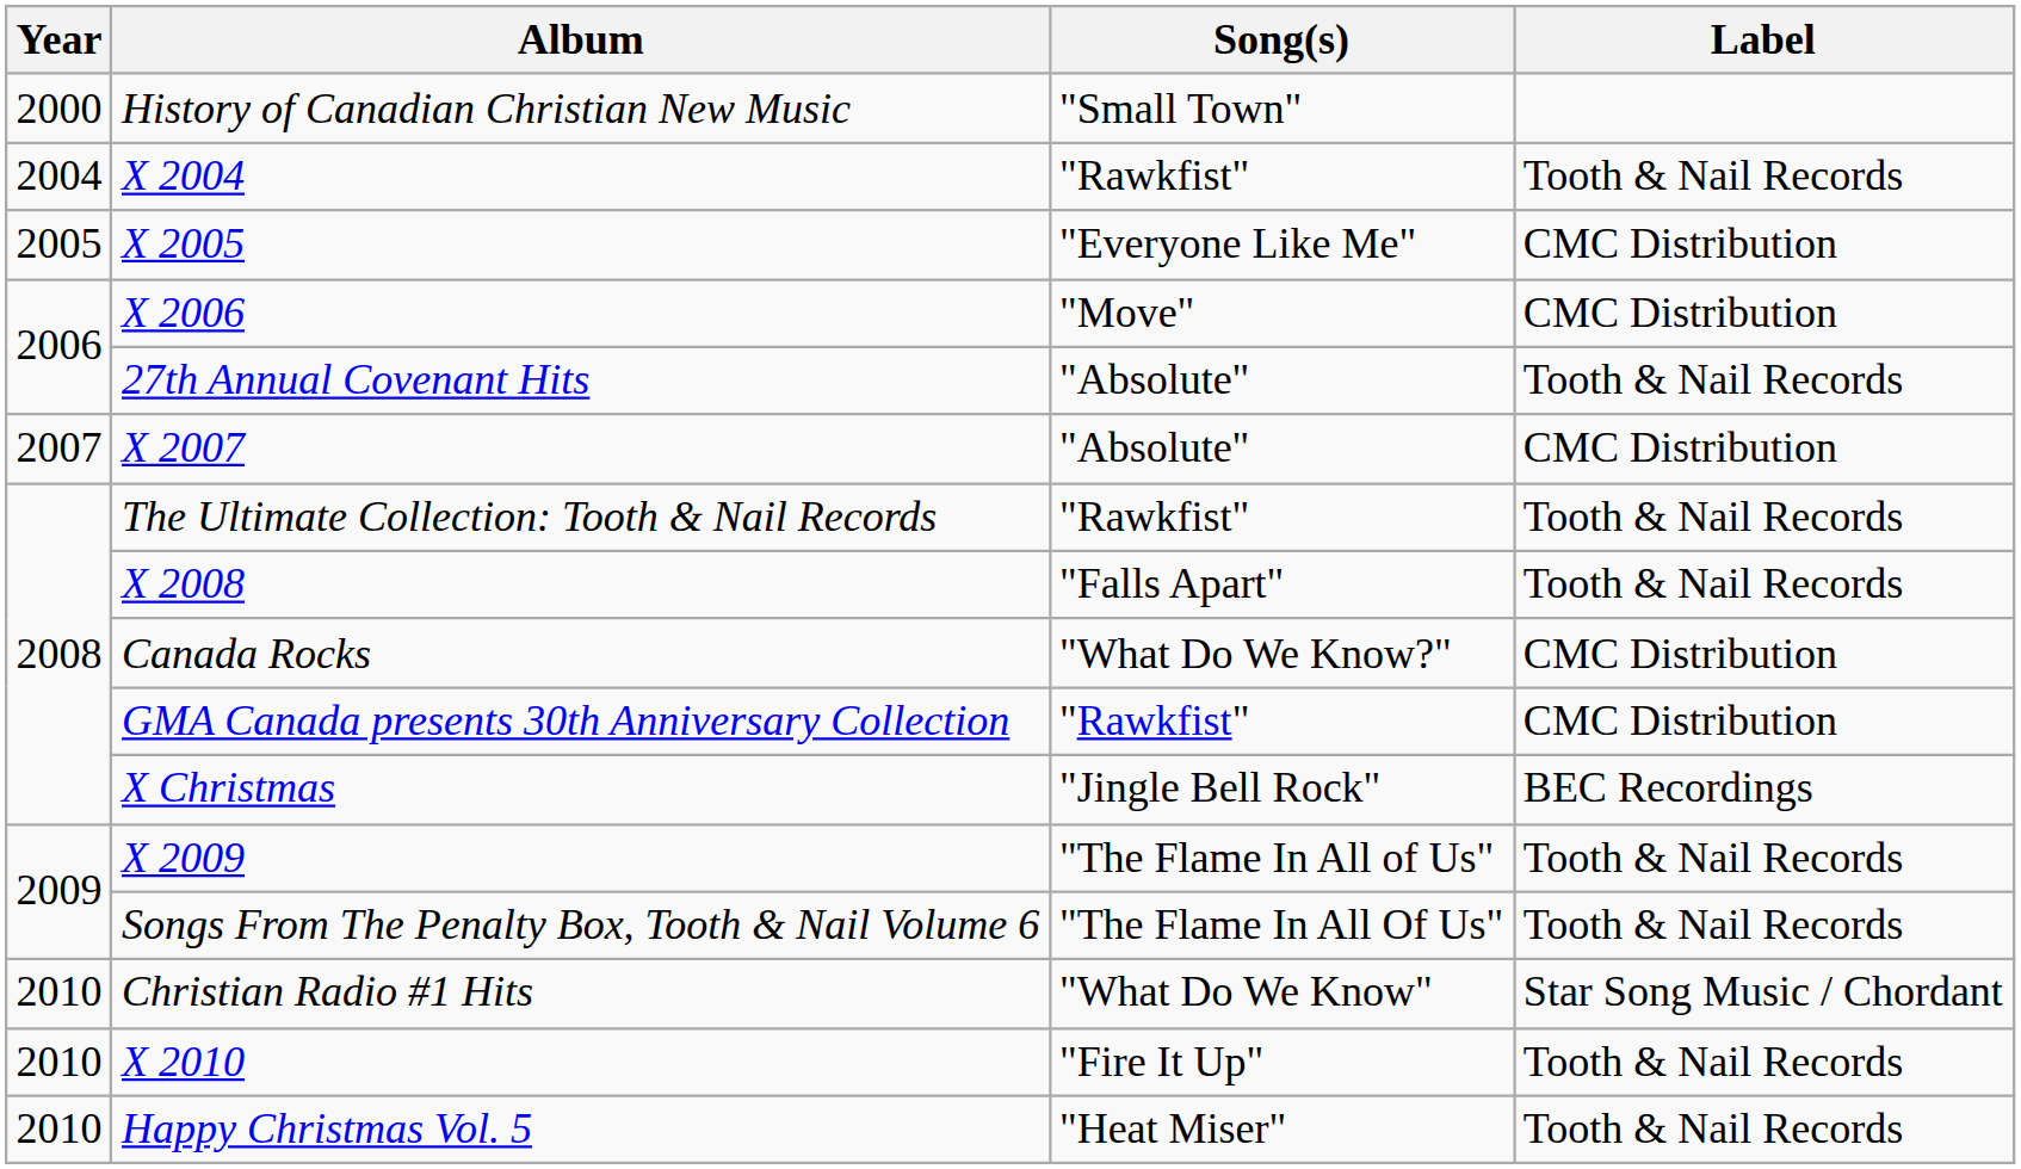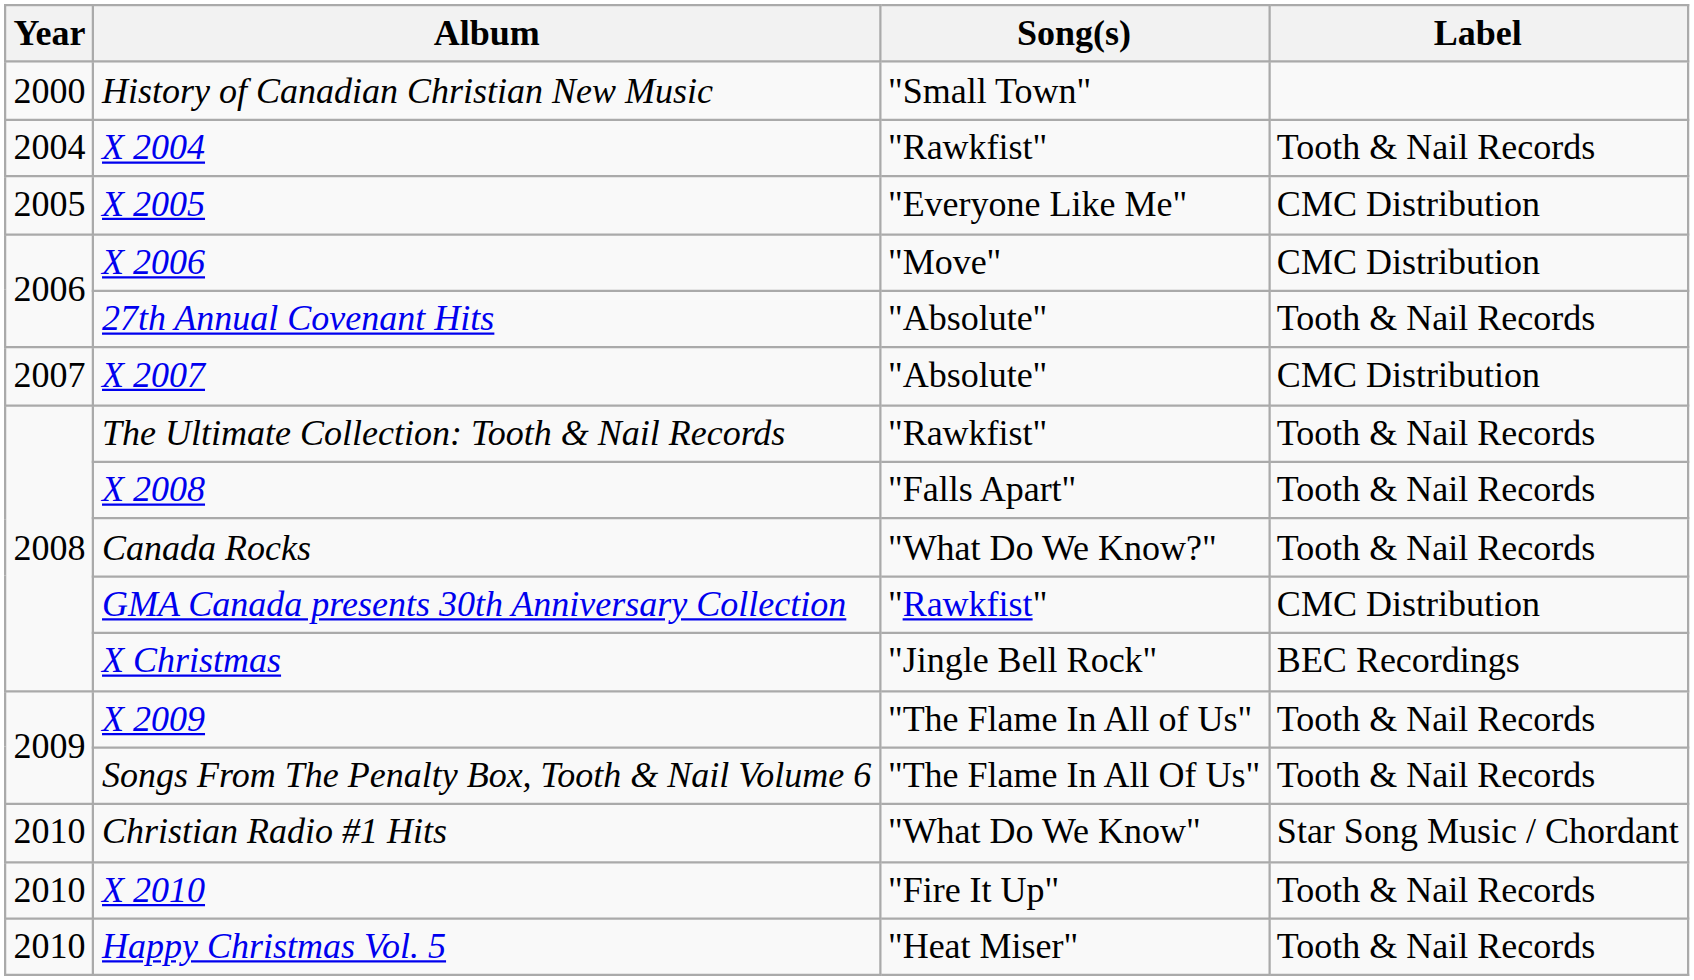Canada Rocks | Label: CMC Distribution -> Tooth & Nail Records
